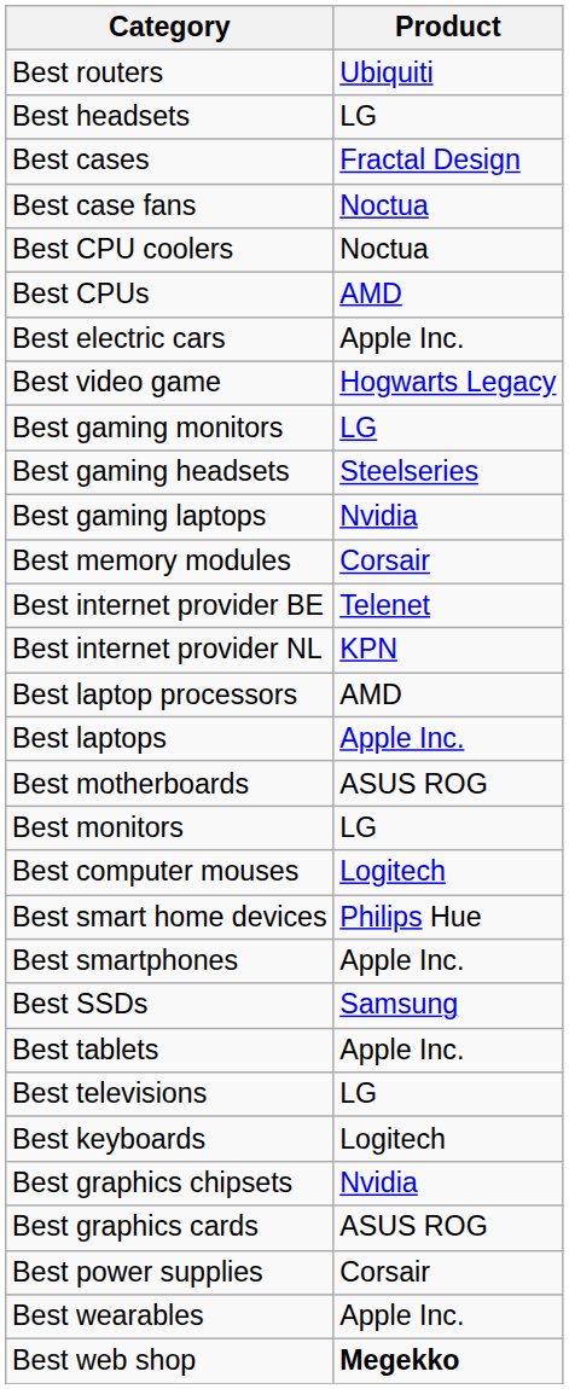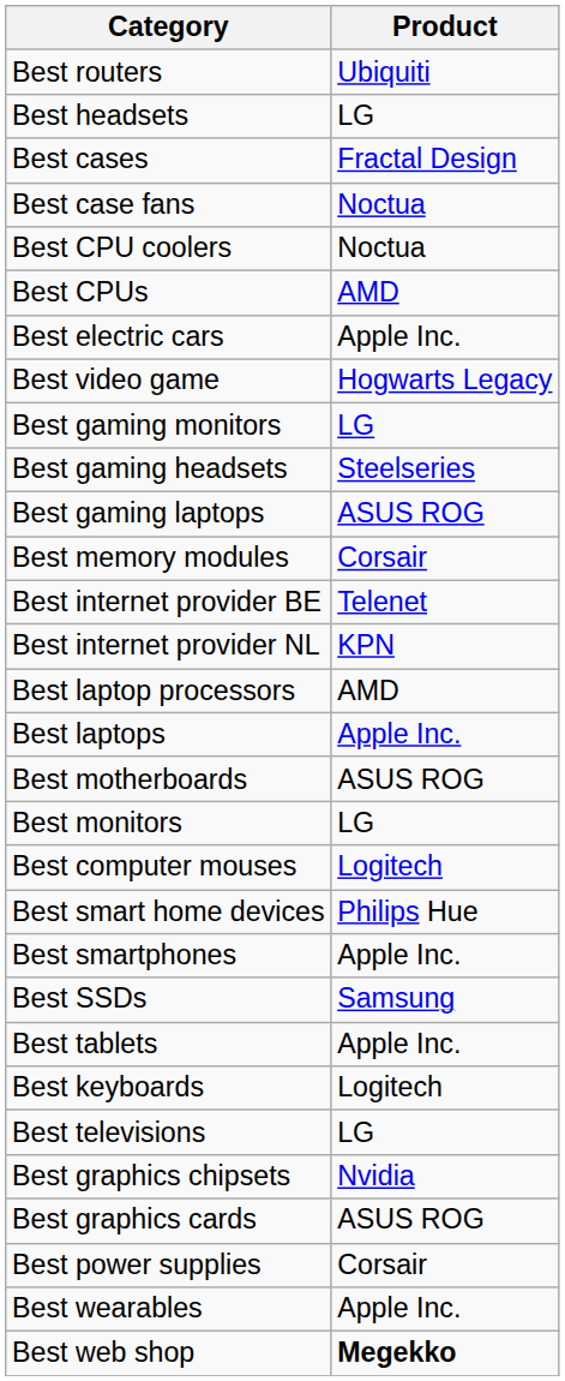Best gaming laptops | Product: Nvidia -> ASUS ROG
rows swapped: Best televisions <-> Best keyboards
